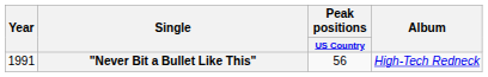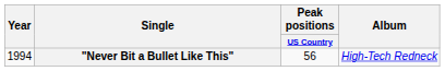"Never Bit a Bullet Like This" | Year: 1991 -> 1994
